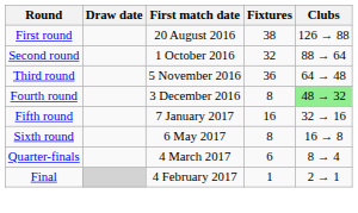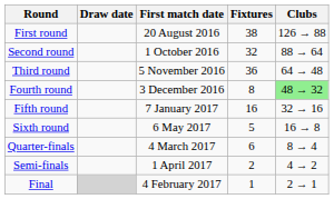Sixth round | Fixtures: 8 -> 5
+ row: Semi-finals | 1 April 2017 | 2 | 4 → 2
